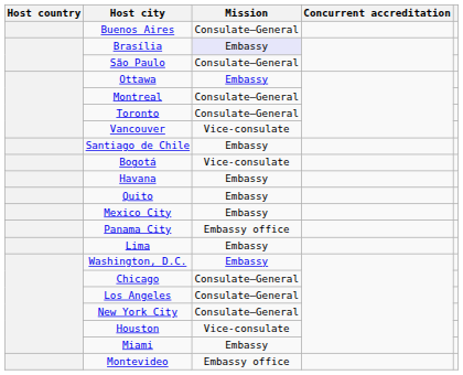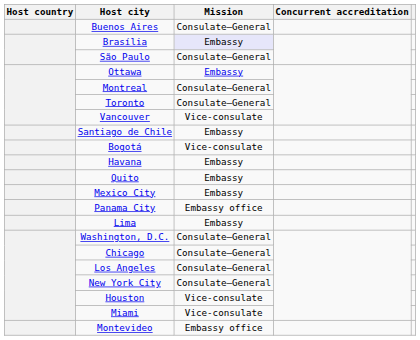Washington, D.C. | Mission: Embassy -> Consulate–General
Miami | Mission: Embassy -> Vice-consulate
